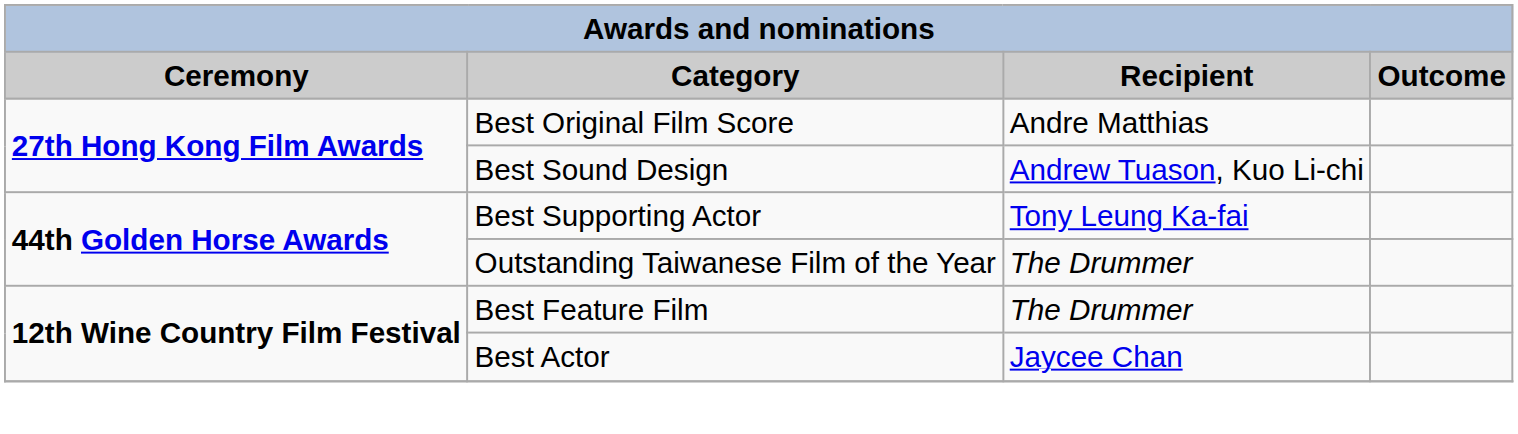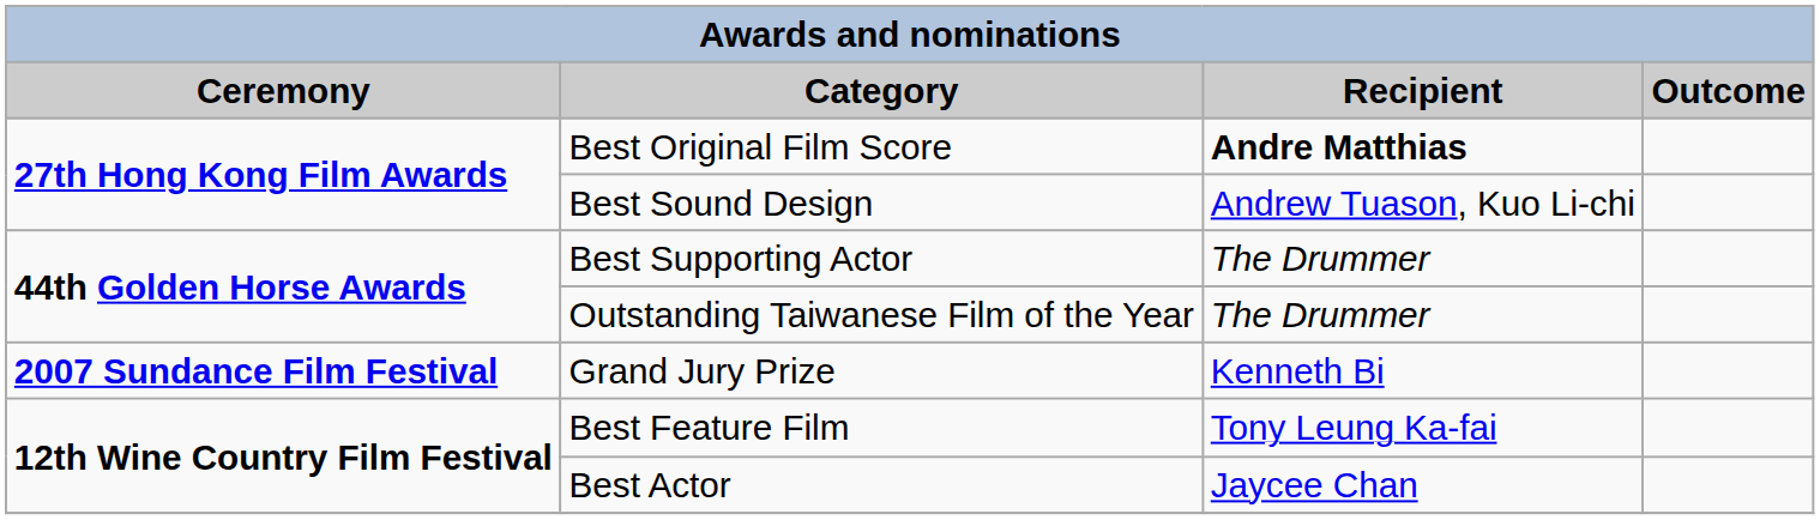Best Original Film Score | Recipient: normal -> bold
Best Supporting Actor | Recipient: Tony Leung Ka-fai -> The Drummer
+ row: 2007 Sundance Film Festival | Grand Jury Prize | Kenneth Bi
Best Feature Film | Recipient: The Drummer -> Tony Leung Ka-fai
